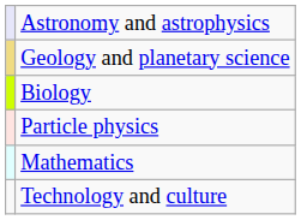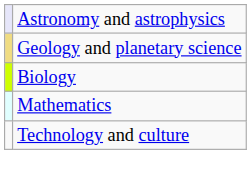- row: Particle physics
